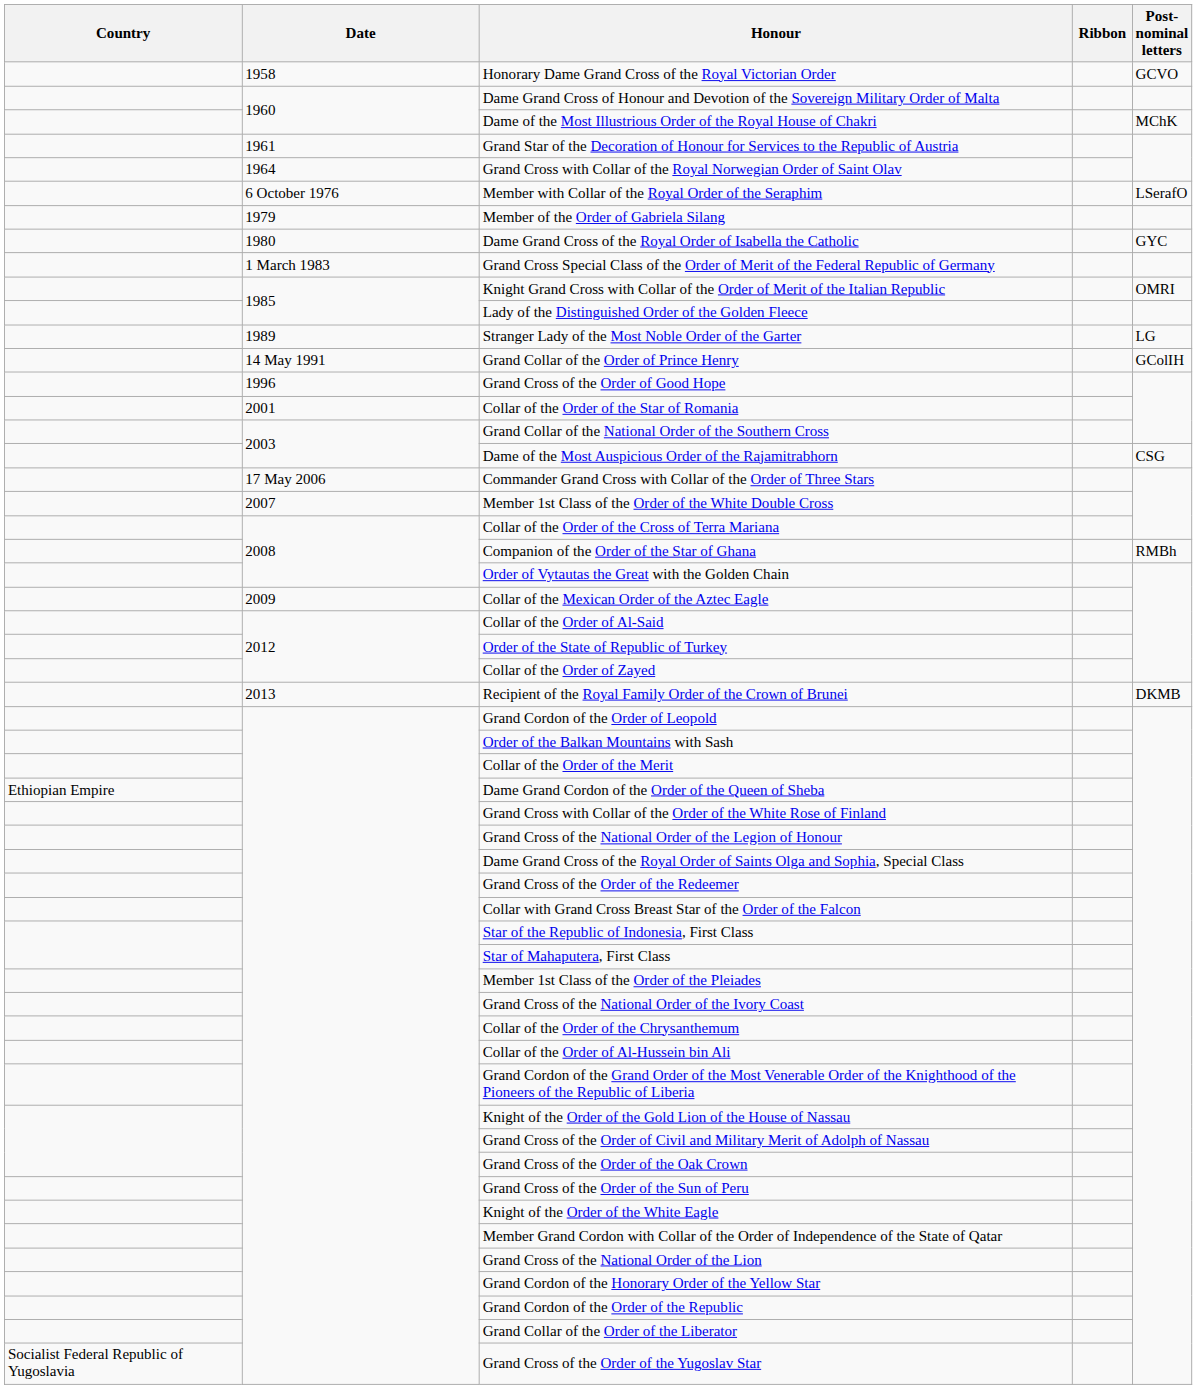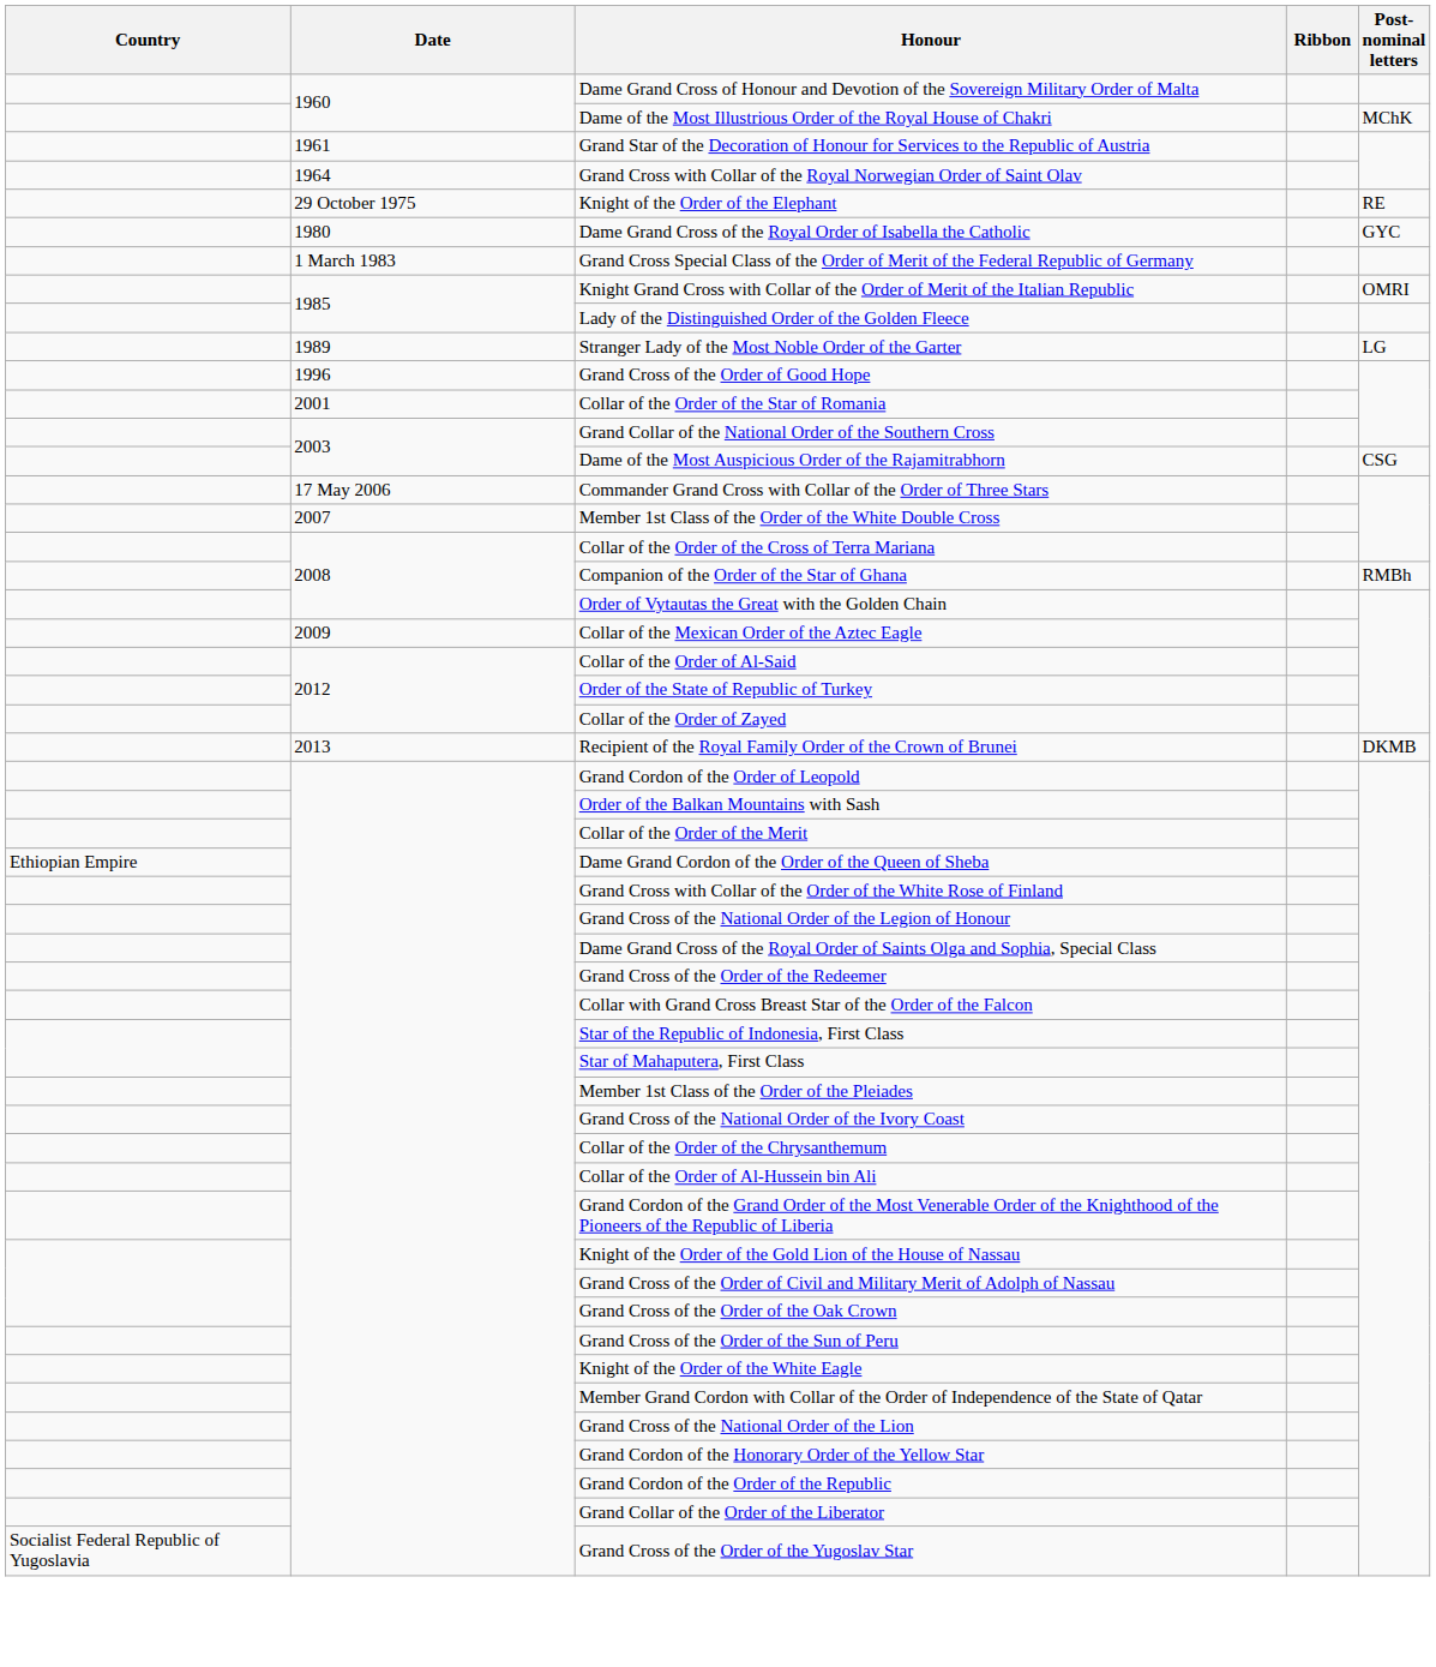- row: 1958 | Honorary Dame Grand Cross of the Royal Victorian Order | GCVO
+ row: 29 October 1975 | Knight of the Order of the Elephant | RE
- row: 6 October 1976 | Member with Collar of the Royal Order of the Seraphim | LSerafO
- row: 1979 | Member of the Order of Gabriela Silang
- row: 14 May 1991 | Grand Collar of the Order of Prince Henry | GColIH
